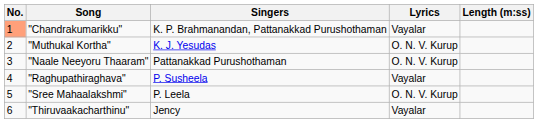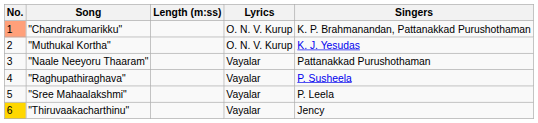columns swapped: Singers <-> Length (m:ss)
"Chandrakumarikku" | Lyrics: Vayalar -> O. N. V. Kurup
"Naale Neeyoru Thaaram" | Lyrics: O. N. V. Kurup -> Vayalar
"Sree Mahaalakshmi" | Lyrics: O. N. V. Kurup -> Vayalar
"Thiruvaakacharthinu" | No.: no background -> gold background
